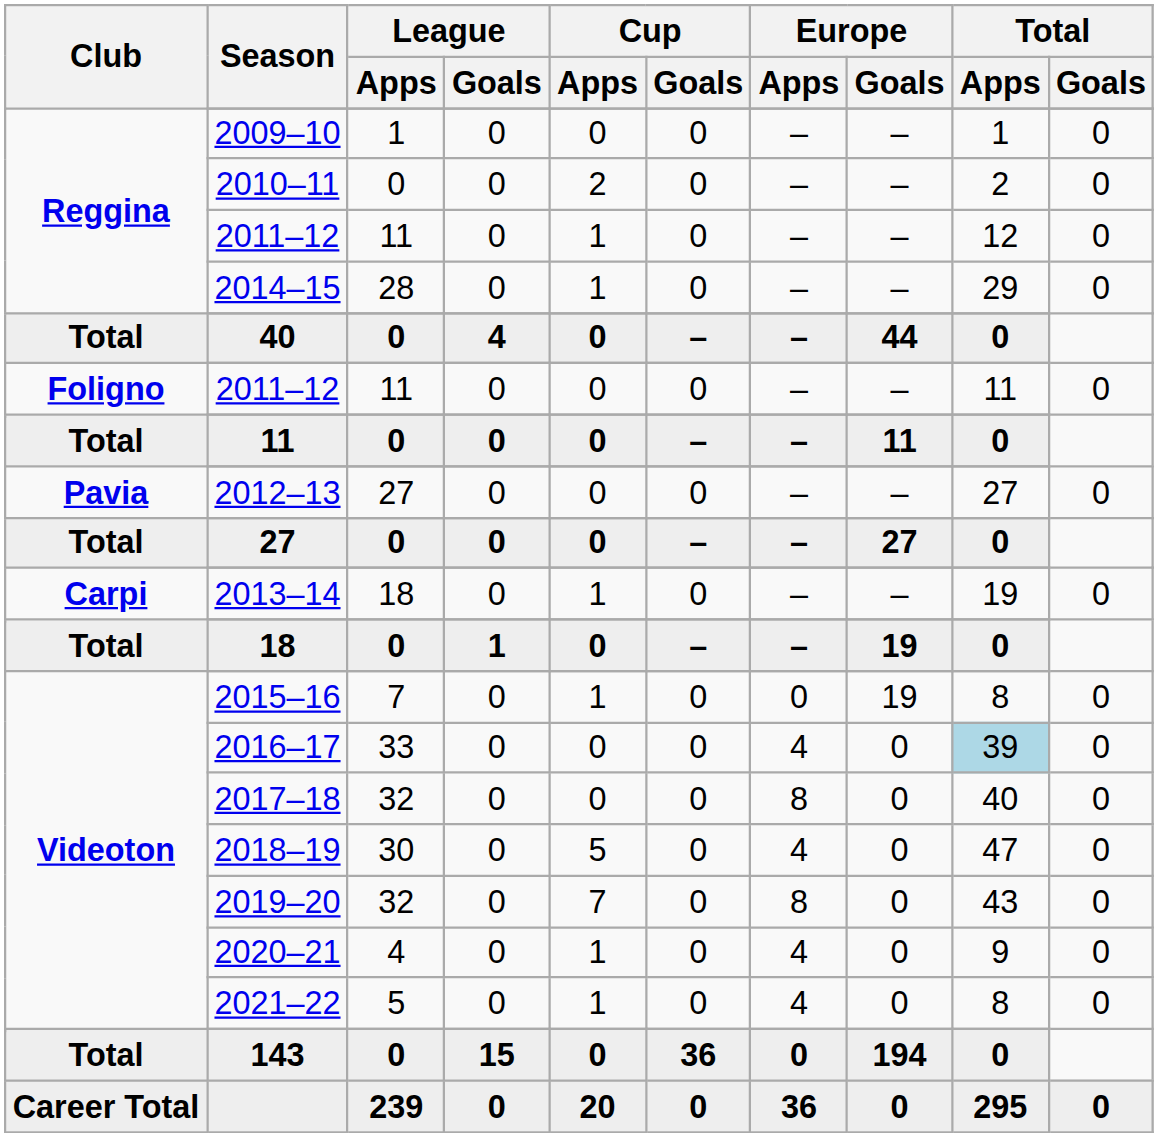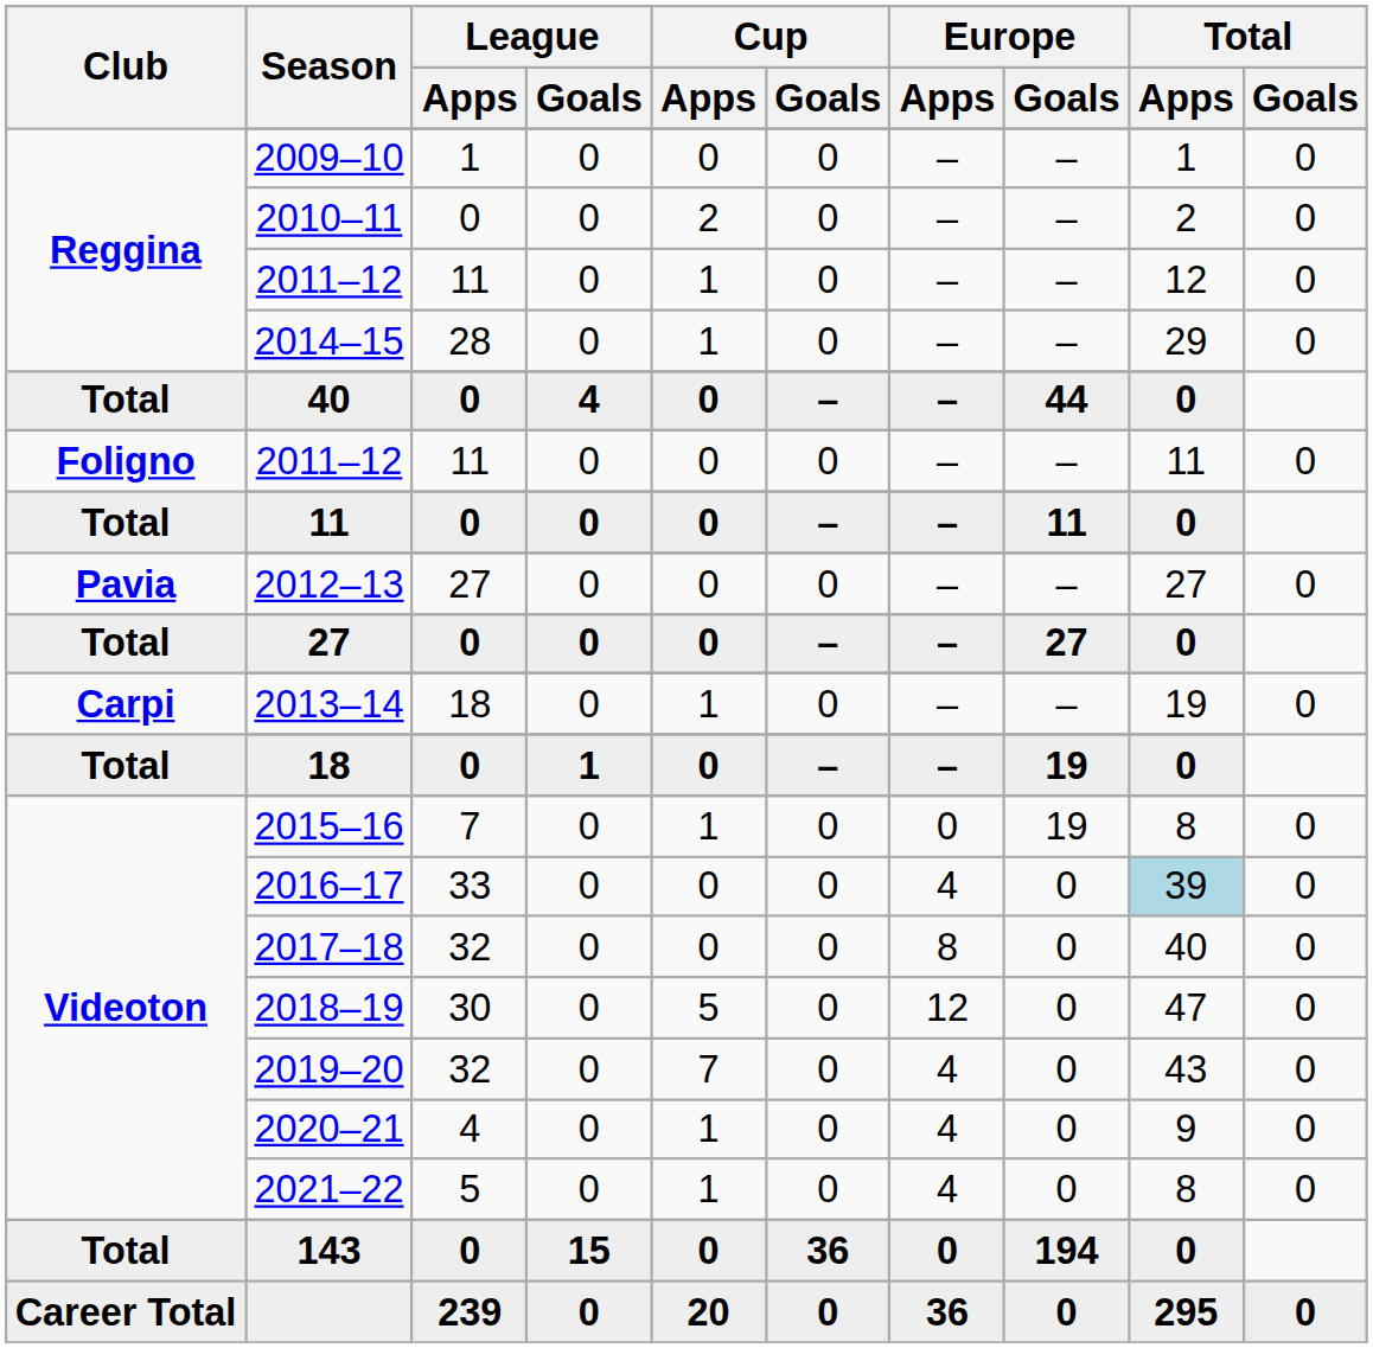2018–19 | Europe / Apps: 4 -> 12
2019–20 | Europe / Apps: 8 -> 4
